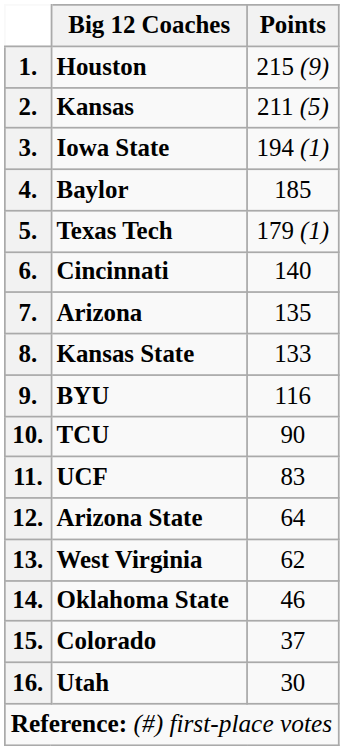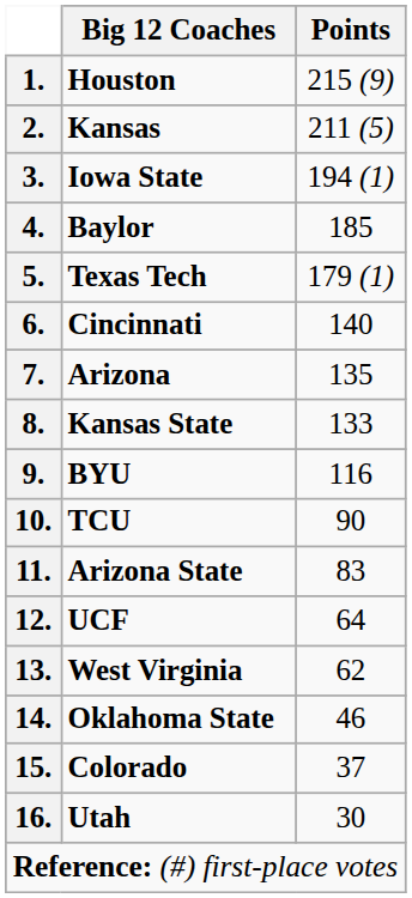11. | Big 12 Coaches: UCF -> Arizona State
12. | Big 12 Coaches: Arizona State -> UCF
